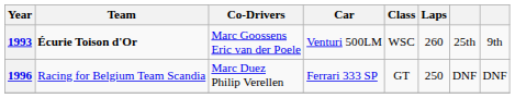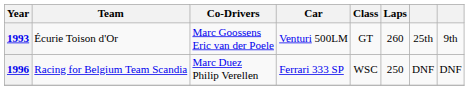1993 | Team: bold -> normal
1993 | Class: WSC -> GT
1996 | Class: GT -> WSC
